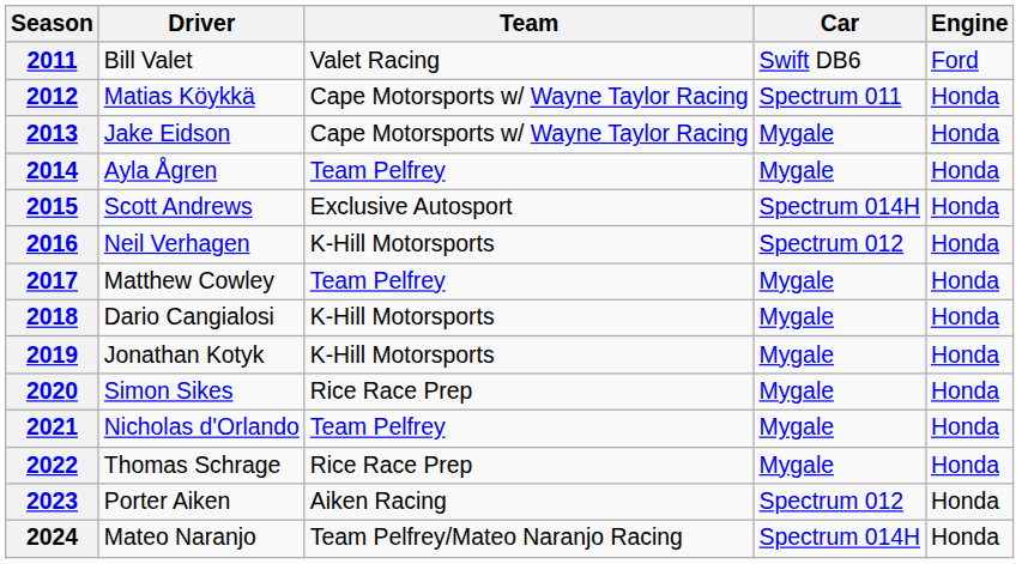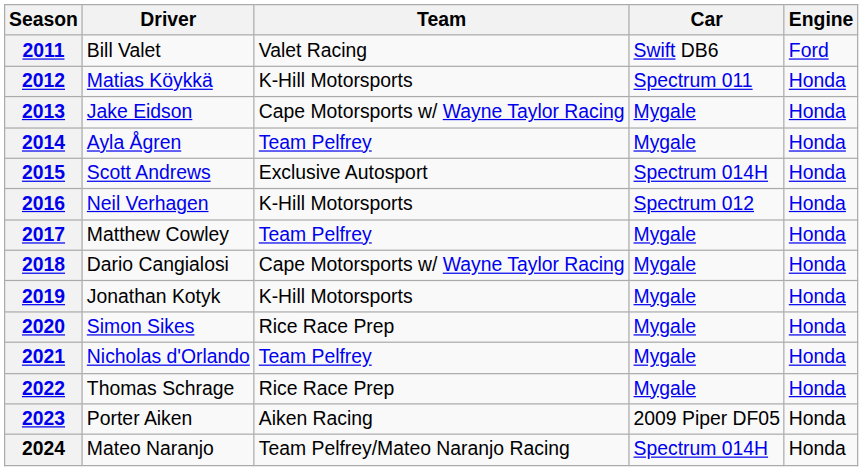2012 | Team: Cape Motorsports w/ Wayne Taylor Racing -> K-Hill Motorsports
2018 | Team: K-Hill Motorsports -> Cape Motorsports w/ Wayne Taylor Racing
2023 | Car: Spectrum 012 -> 2009 Piper DF05
